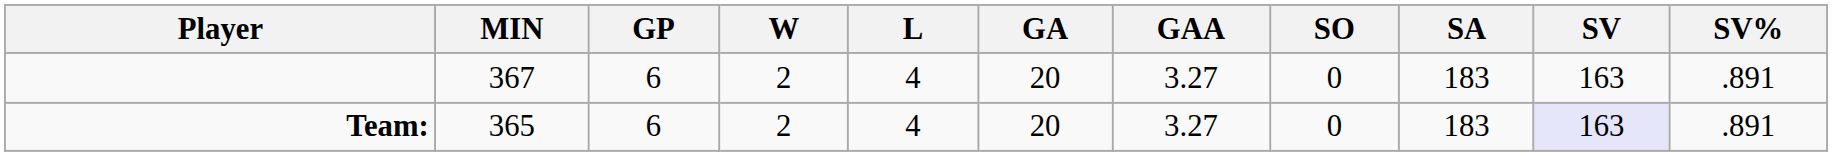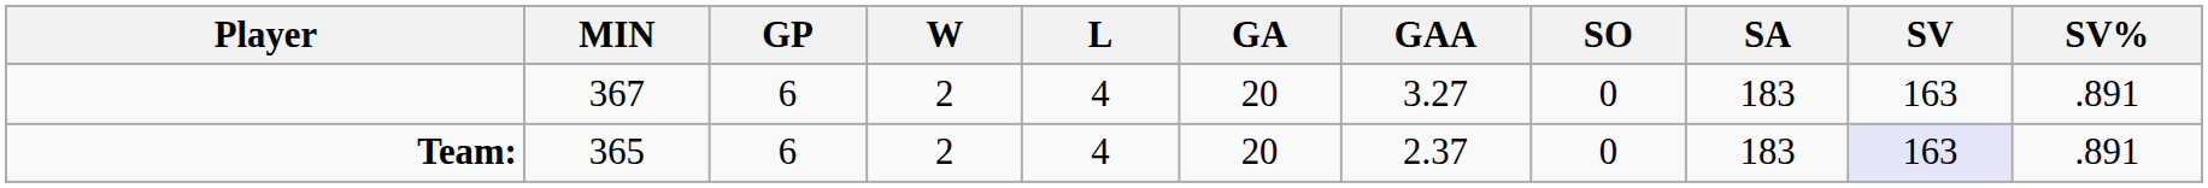Team: | GAA: 3.27 -> 2.37
